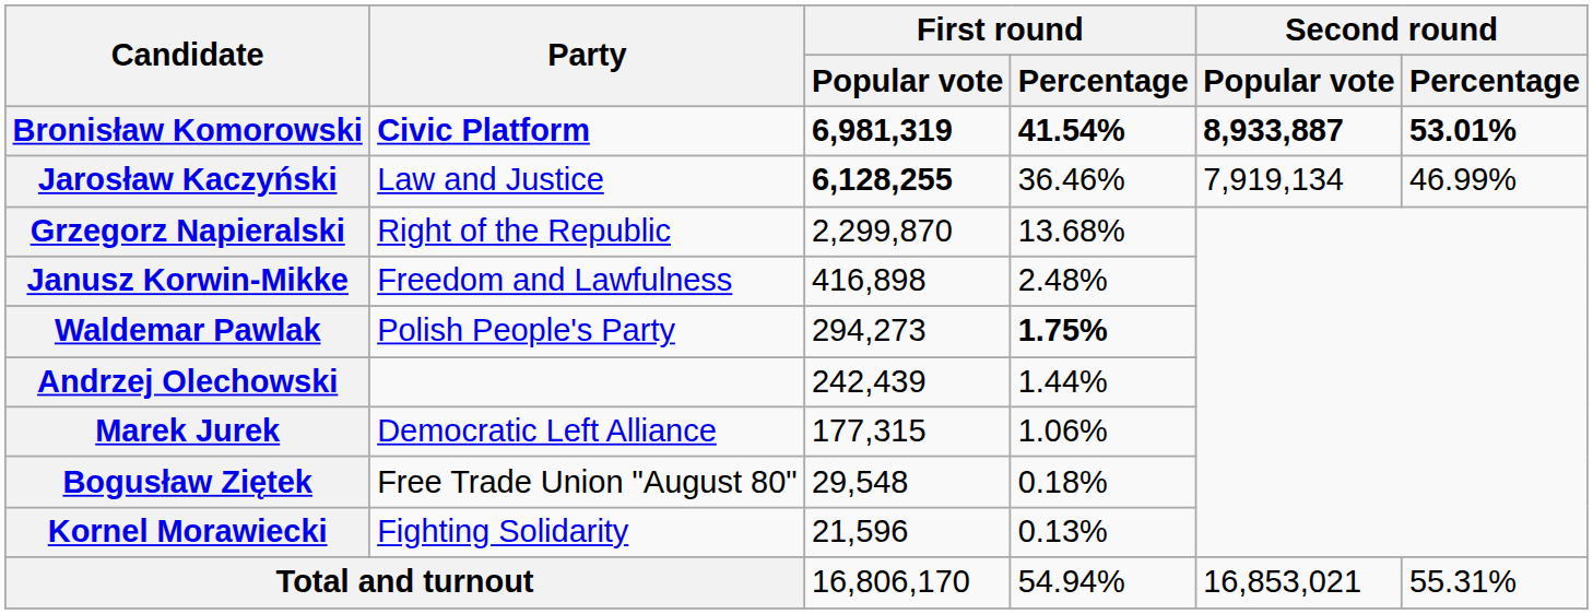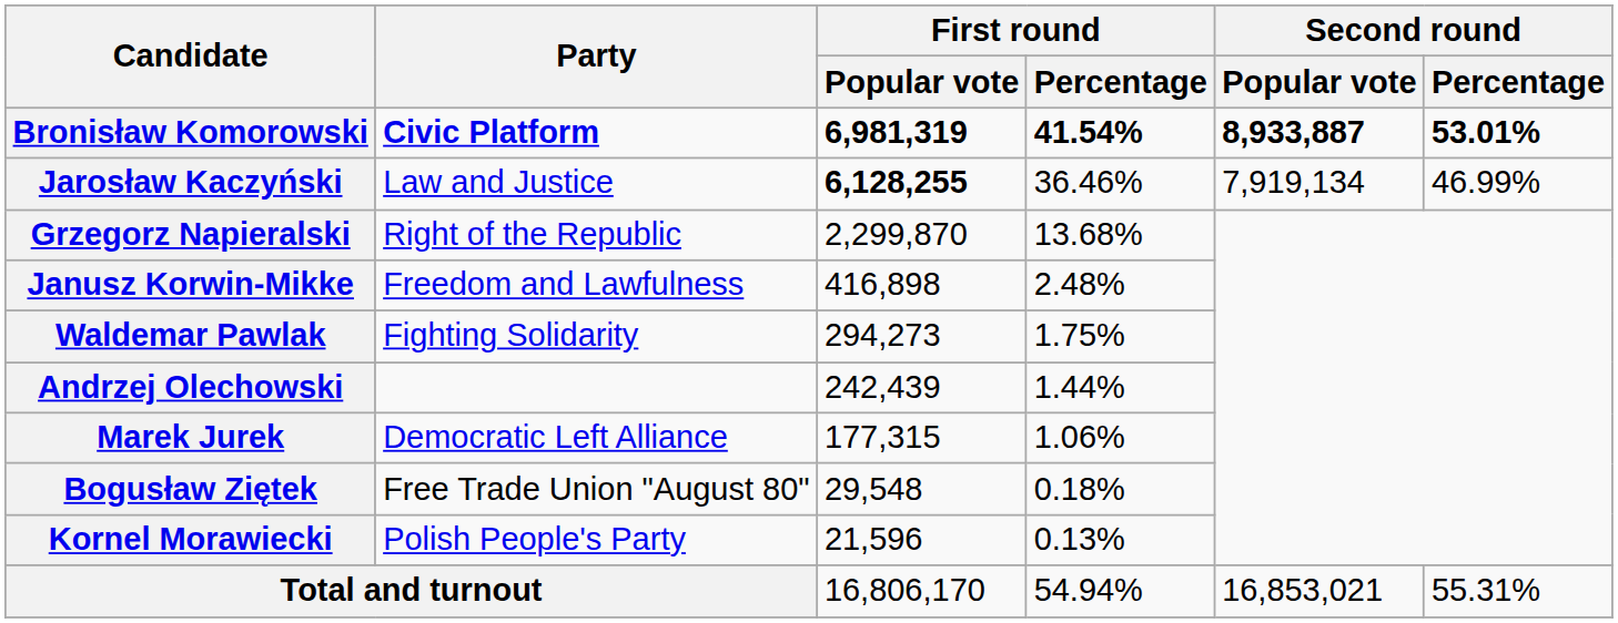Waldemar Pawlak | Party: Polish People's Party -> Fighting Solidarity
Waldemar Pawlak | First round / Percentage: bold -> normal
Kornel Morawiecki | Party: Fighting Solidarity -> Polish People's Party
